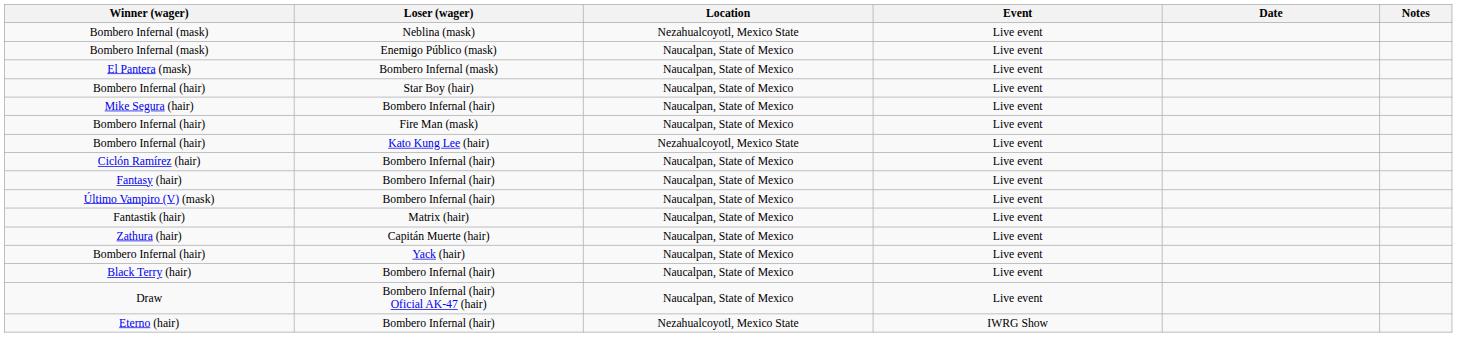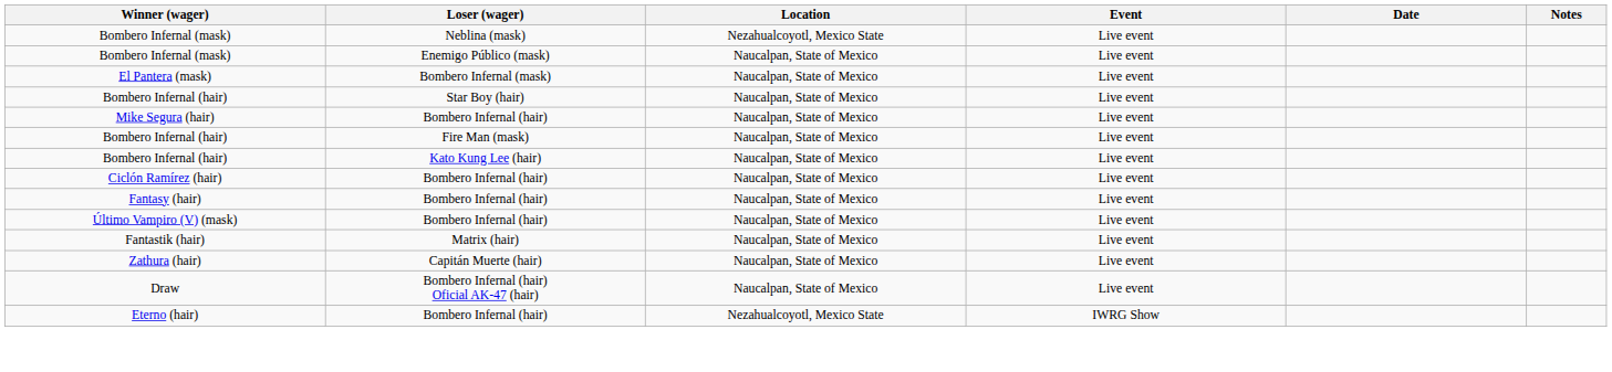Bombero Infernal (hair) / Kato Kung Lee (hair) | Location: Nezahualcoyotl, Mexico State -> Naucalpan, State of Mexico
- row: Bombero Infernal (hair) | Yack (hair) | Naucalpan, State of Mexico | Live event
- row: Black Terry (hair) | Bombero Infernal (hair) | Naucalpan, State of Mexico | Live event
